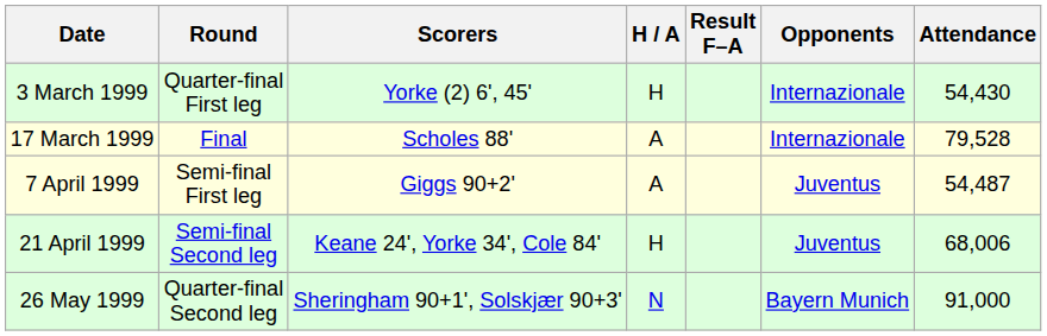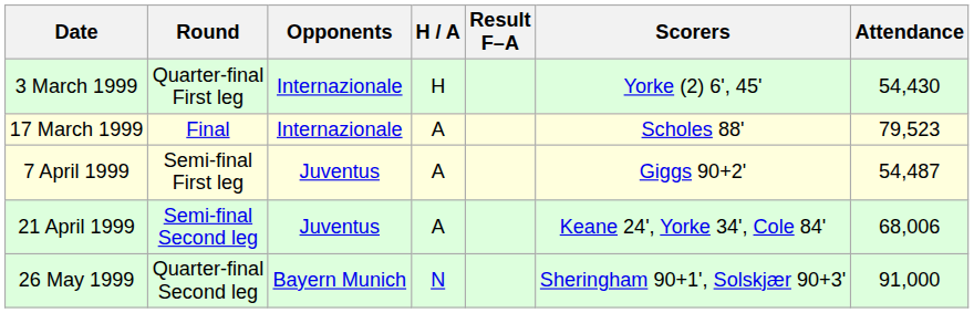columns swapped: Opponents <-> Scorers
17 March 1999 | Attendance: 79,528 -> 79,523
21 April 1999 | H / A: H -> A
